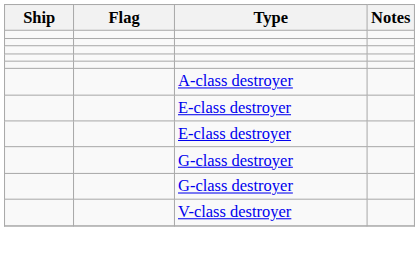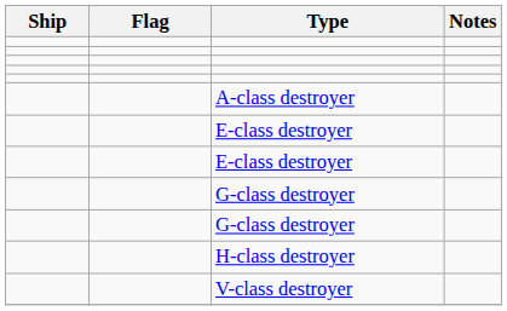+ row: H-class destroyer
